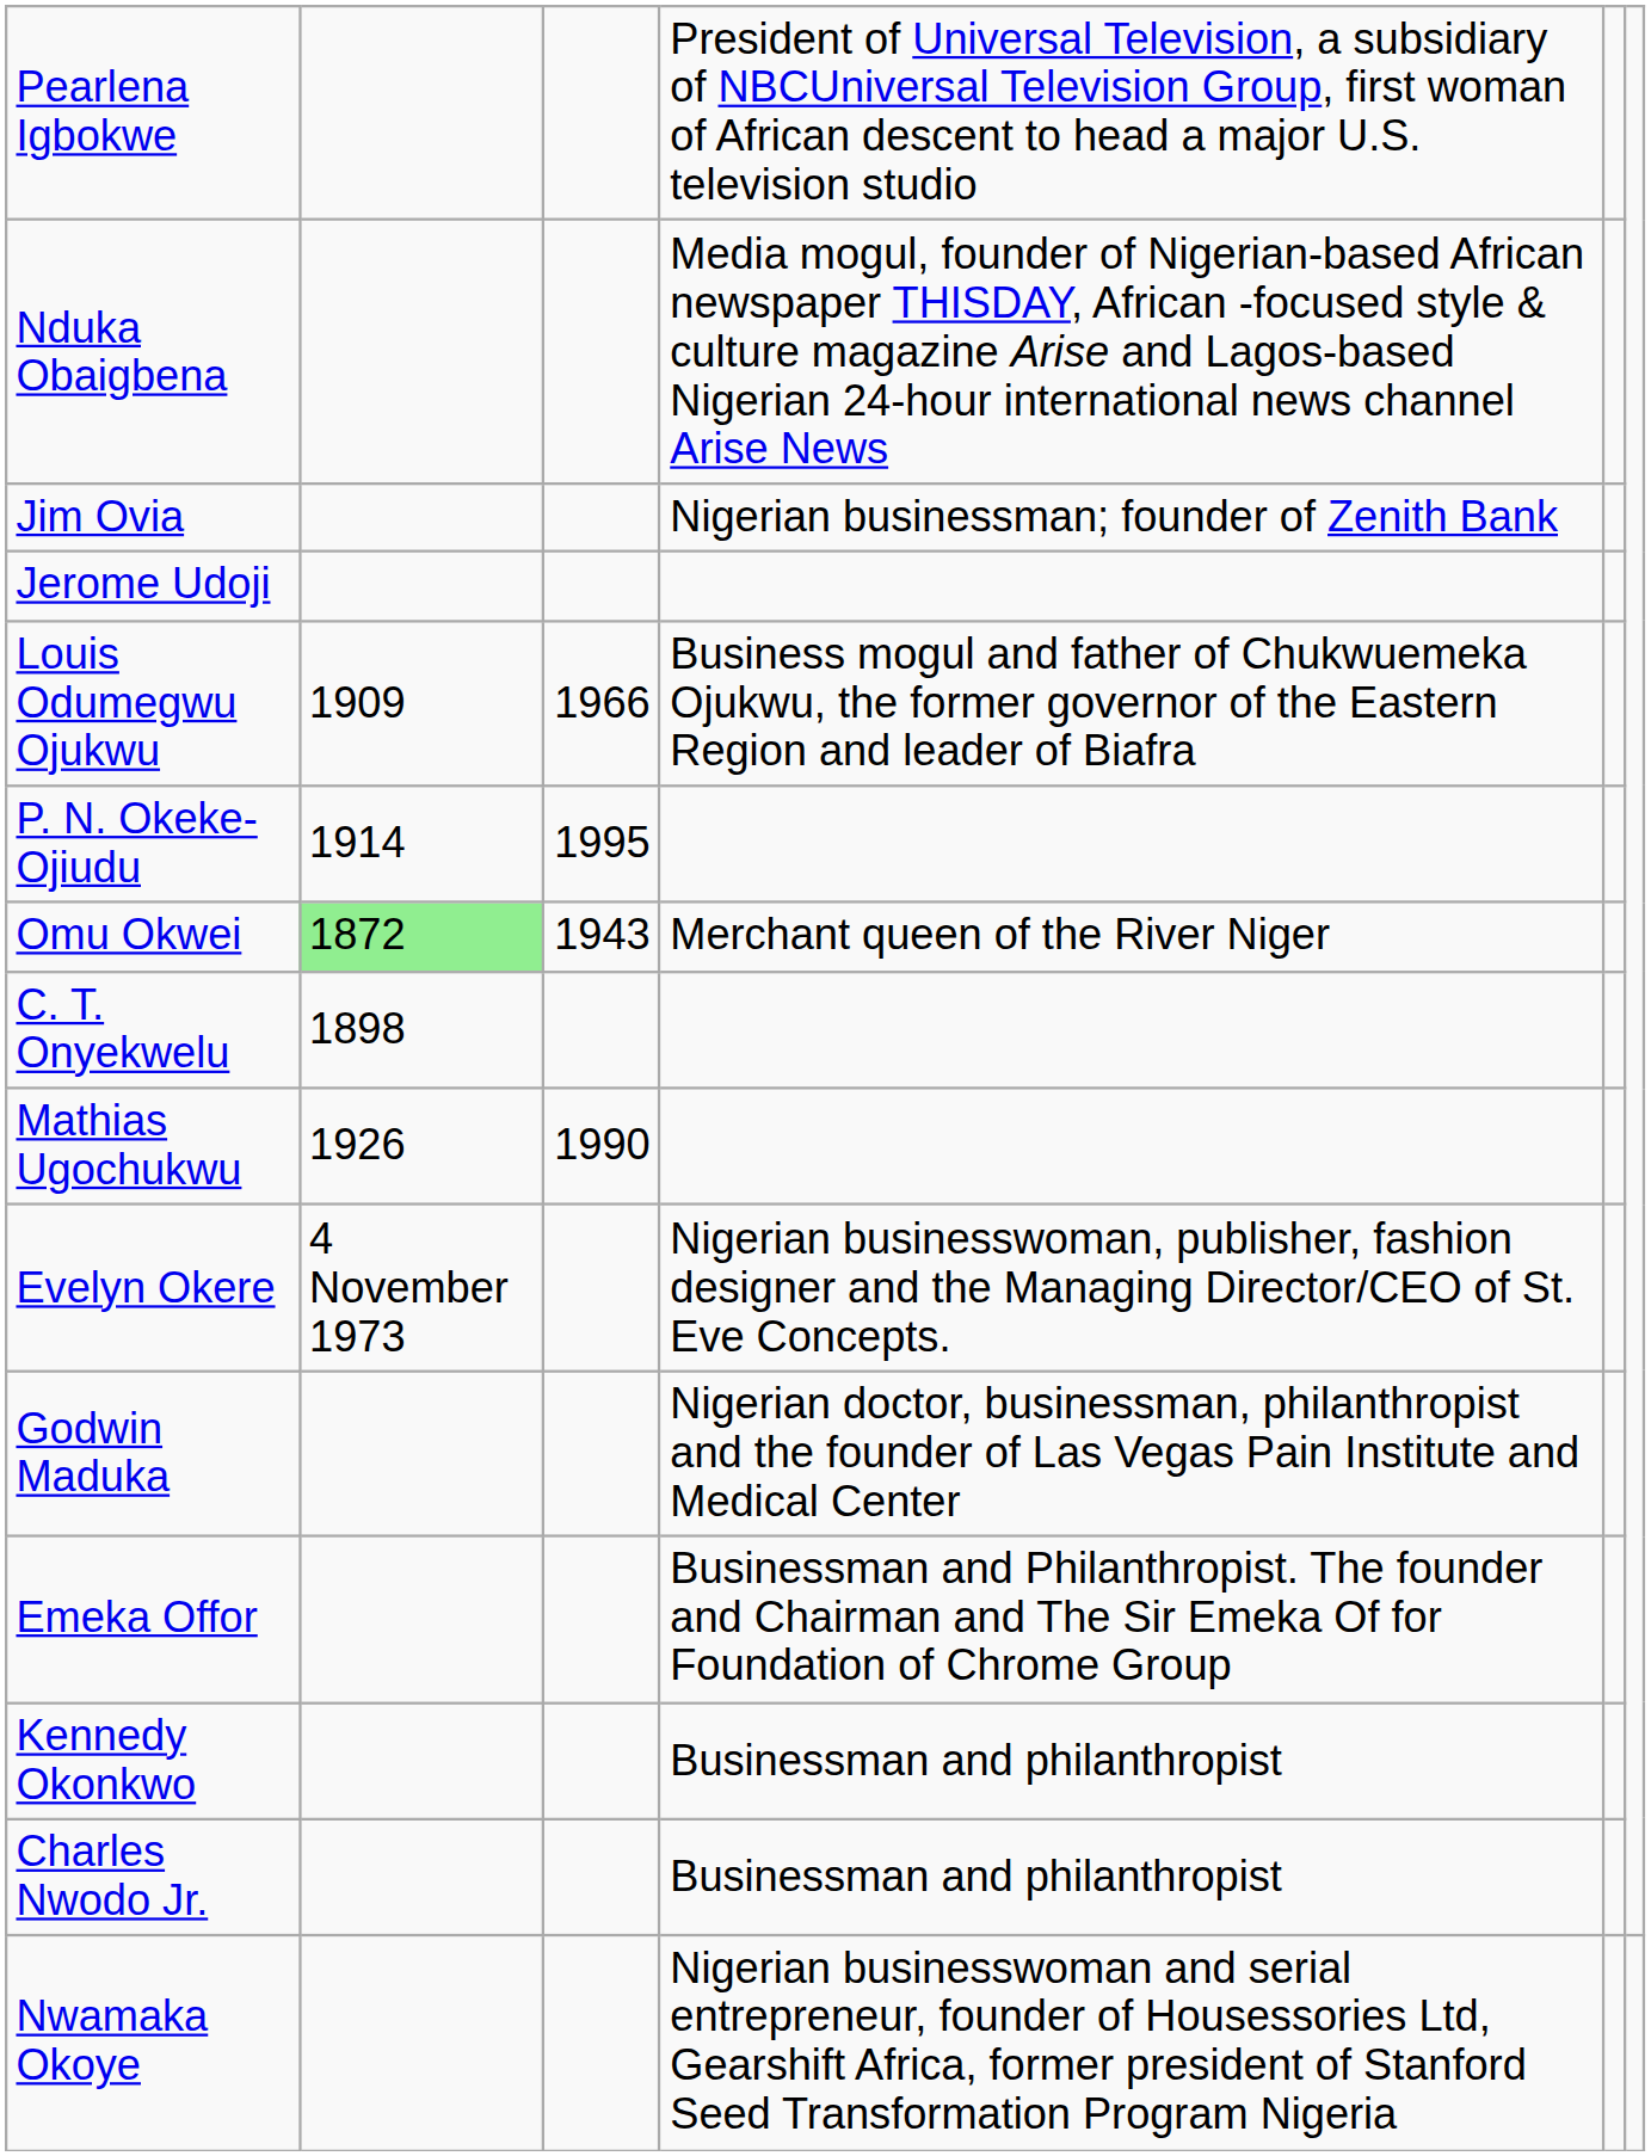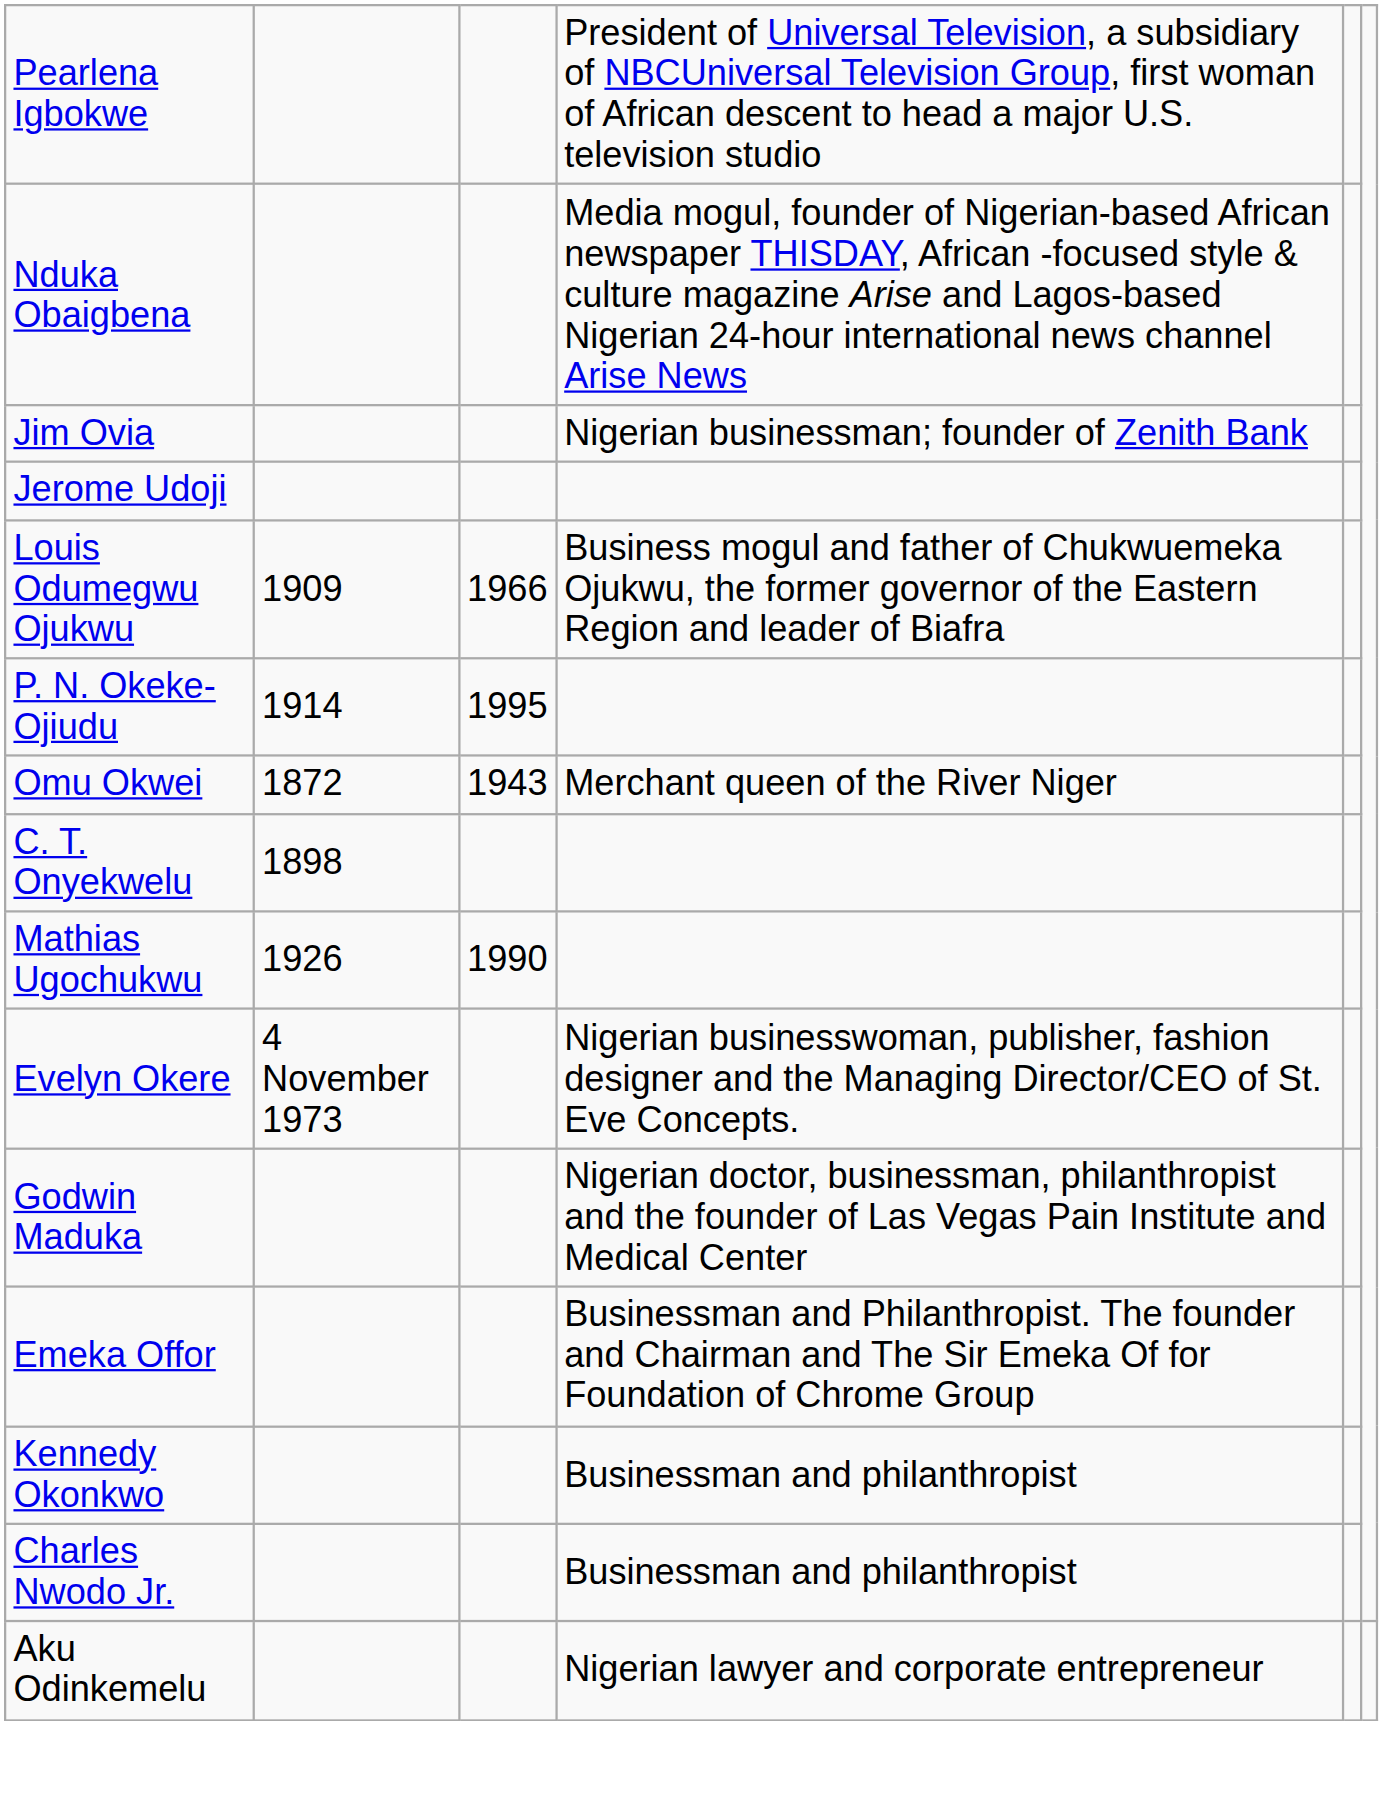Omu Okwei | column 2: lightgreen background -> no background
+ row: Aku Odinkemelu | Nigerian lawyer and corporate entrepreneur
- row: Nwamaka Okoye | Nigerian businesswoman and serial entrepreneur, founder of Housessories Ltd, Gearshift Africa, former president of Stanford Seed Transformation Program Nigeria
